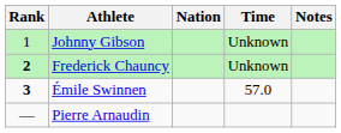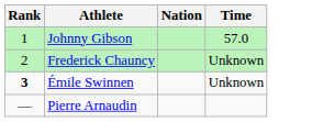- column: Notes
Johnny Gibson | Time: Unknown -> 57.0
Frederick Chauncy | Rank: bold -> normal
Émile Swinnen | Time: 57.0 -> Unknown
